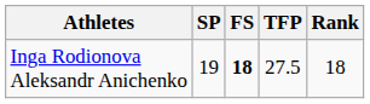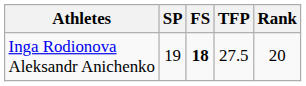Inga Rodionova Aleksandr Anichenko | Rank: 18 -> 20
